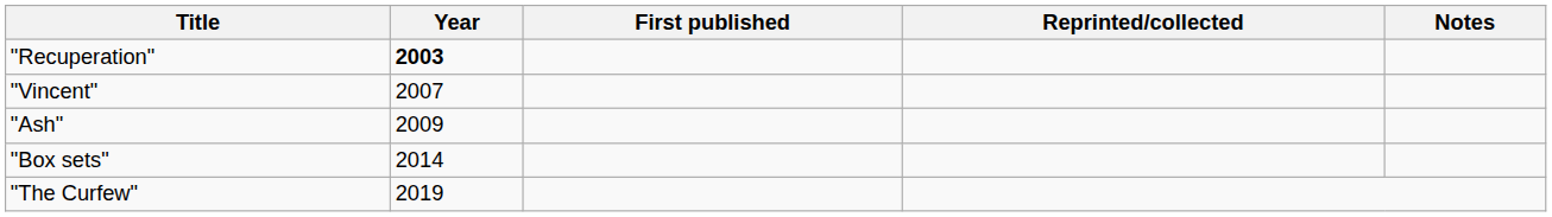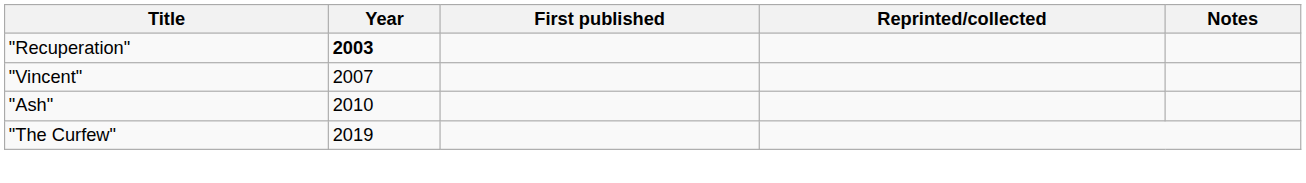"Ash" | Year: 2009 -> 2010
- row: "Box sets" | 2014
